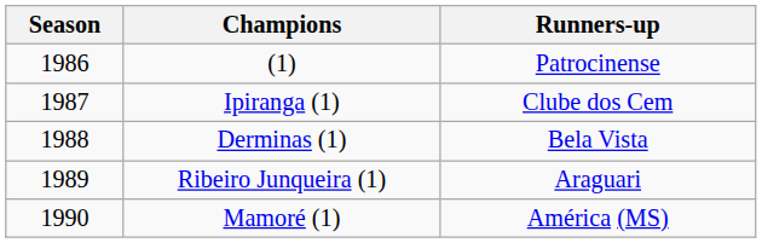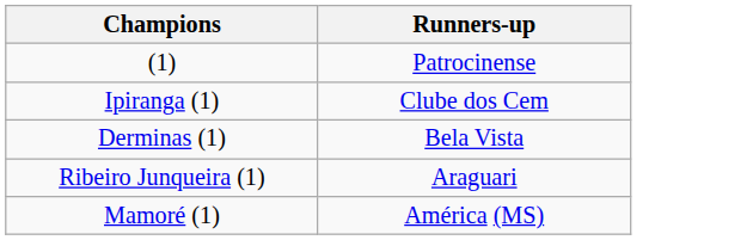- column: Season | 1986 | 1987 | 1988 | 1989 | 1990
